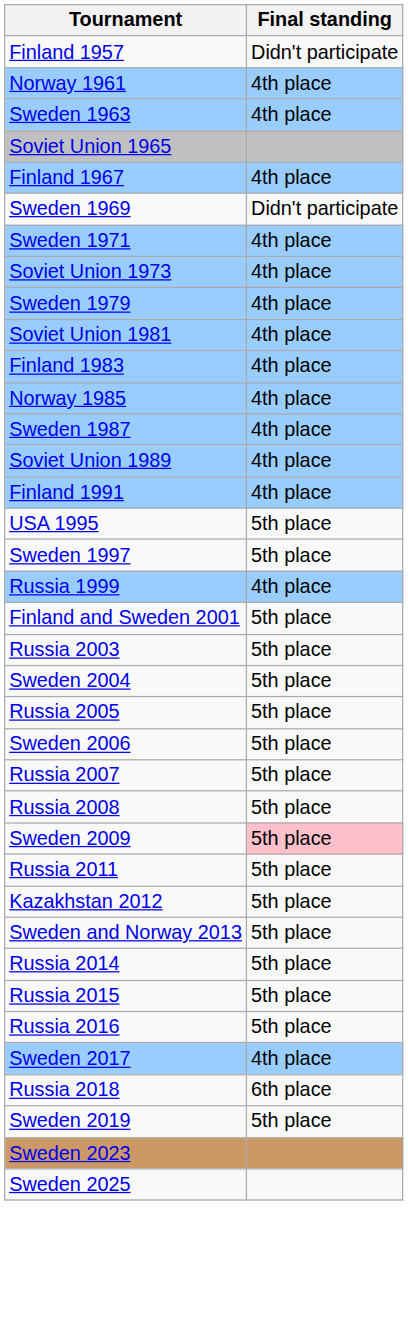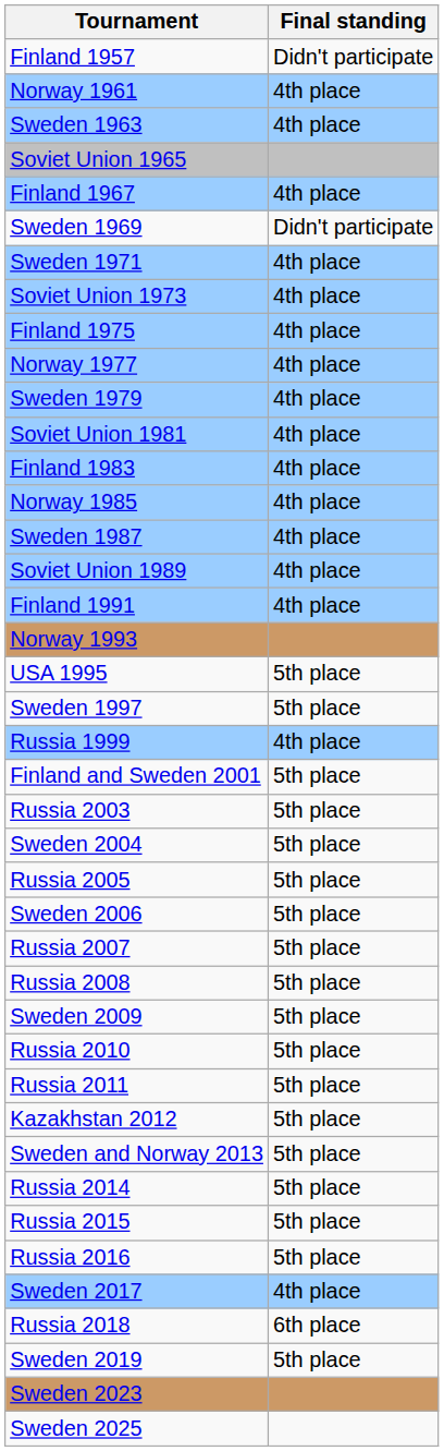+ row: Finland 1975 | 4th place
+ row: Norway 1977 | 4th place
+ row: Norway 1993
Sweden 2009 | Final standing: pink background -> no background
+ row: Russia 2010 | 5th place
